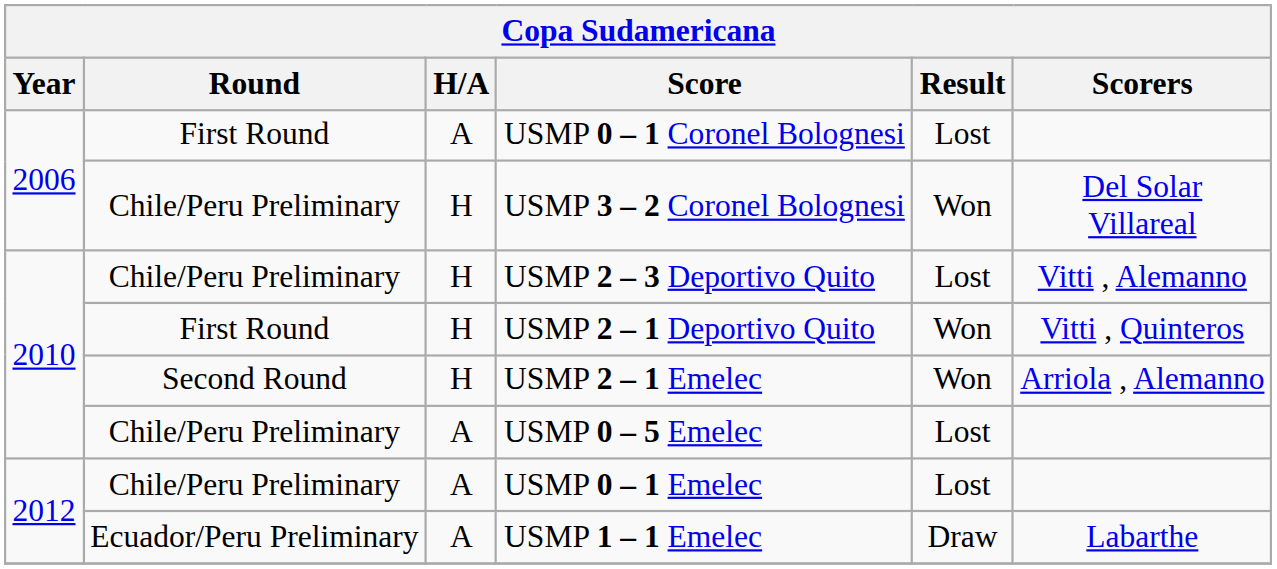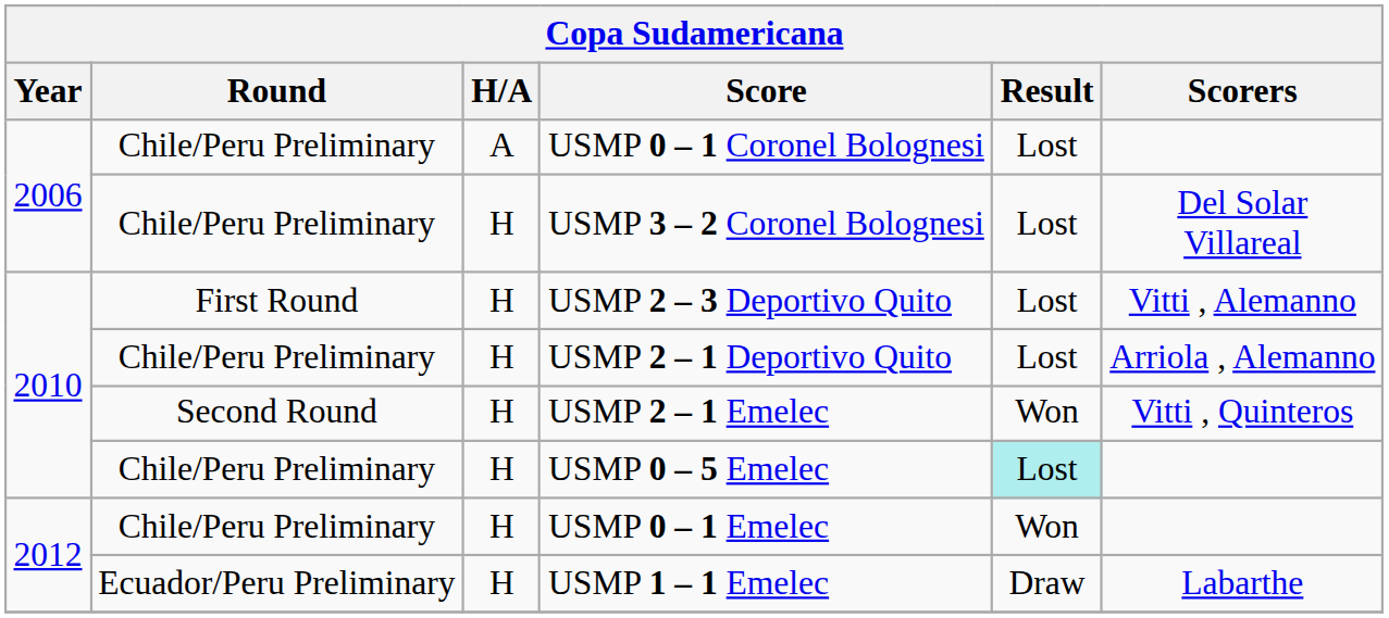USMP 0 – 1 Coronel Bolognesi | Round: First Round -> Chile/Peru Preliminary
USMP 3 – 2 Coronel Bolognesi | Result: Won -> Lost
USMP 2 – 3 Deportivo Quito | Round: Chile/Peru Preliminary -> First Round
USMP 2 – 1 Deportivo Quito | Round: First Round -> Chile/Peru Preliminary
USMP 2 – 1 Deportivo Quito | Result: Won -> Lost
USMP 2 – 1 Deportivo Quito | Scorers: Vitti , Quinteros -> Arriola , Alemanno
USMP 2 – 1 Emelec | Scorers: Arriola , Alemanno -> Vitti , Quinteros
USMP 0 – 5 Emelec | H/A: A -> H
USMP 0 – 5 Emelec | Result: no background -> paleturquoise background
USMP 0 – 1 Emelec | H/A: A -> H
USMP 0 – 1 Emelec | Result: Lost -> Won
USMP 1 – 1 Emelec | H/A: A -> H
